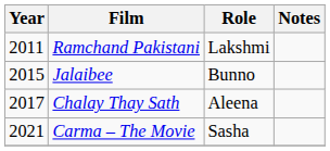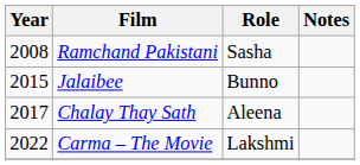Ramchand Pakistani | Year: 2011 -> 2008
Ramchand Pakistani | Role: Lakshmi -> Sasha
Carma – The Movie | Year: 2021 -> 2022
Carma – The Movie | Role: Sasha -> Lakshmi
